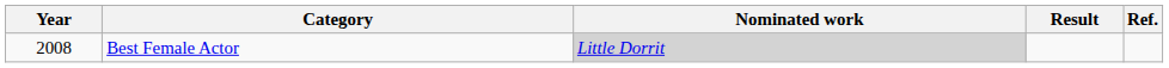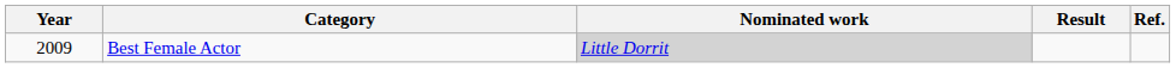Best Female Actor | Year: 2008 -> 2009
